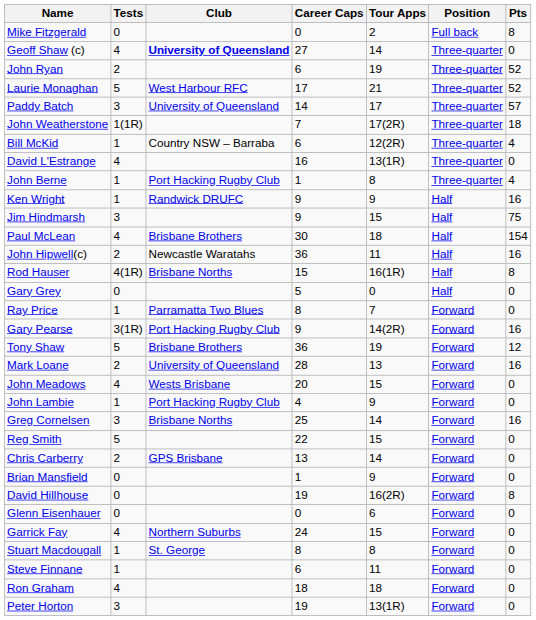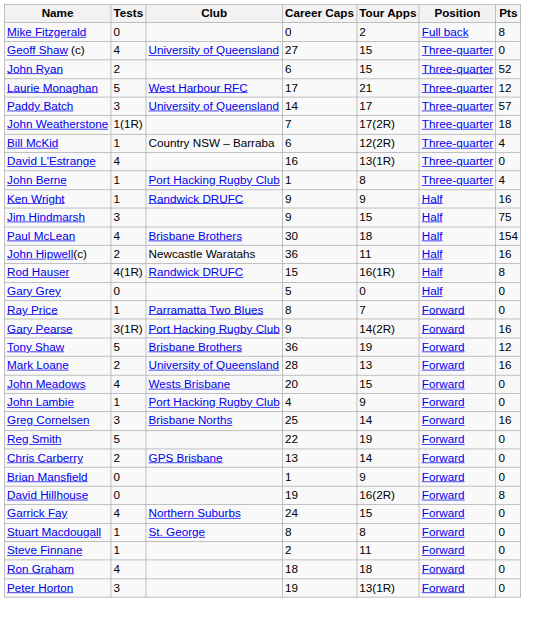Geoff Shaw (c) | Club: bold -> normal
Geoff Shaw (c) | Tour Apps: 14 -> 15
John Ryan | Tour Apps: 19 -> 15
Laurie Monaghan | Pts: 52 -> 12
Rod Hauser | Club: Brisbane Norths -> Randwick DRUFC
Reg Smith | Tour Apps: 15 -> 19
- row: Glenn Eisenhauer | 0 | 0 | 6 | Forward | 0
Steve Finnane | Career Caps: 6 -> 2
